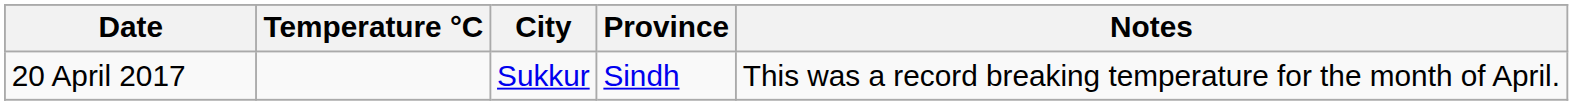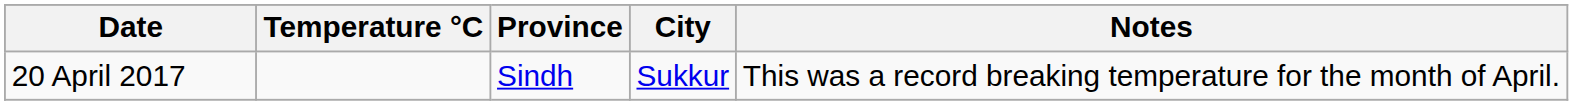columns swapped: City <-> Province
